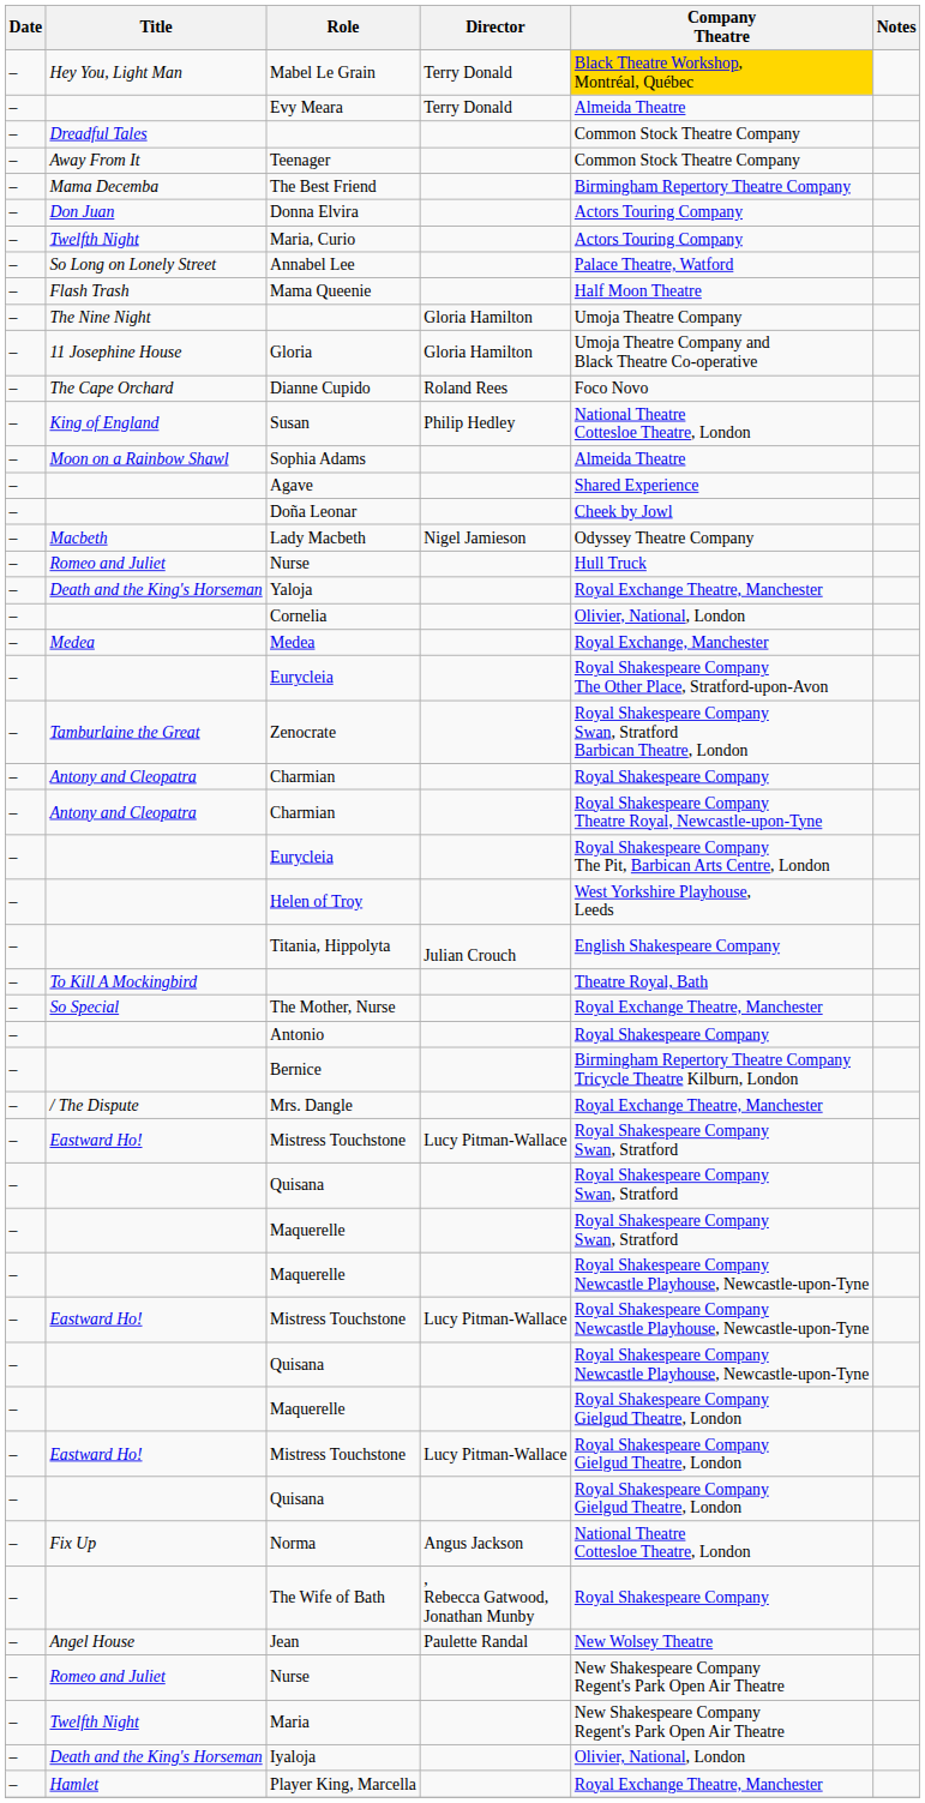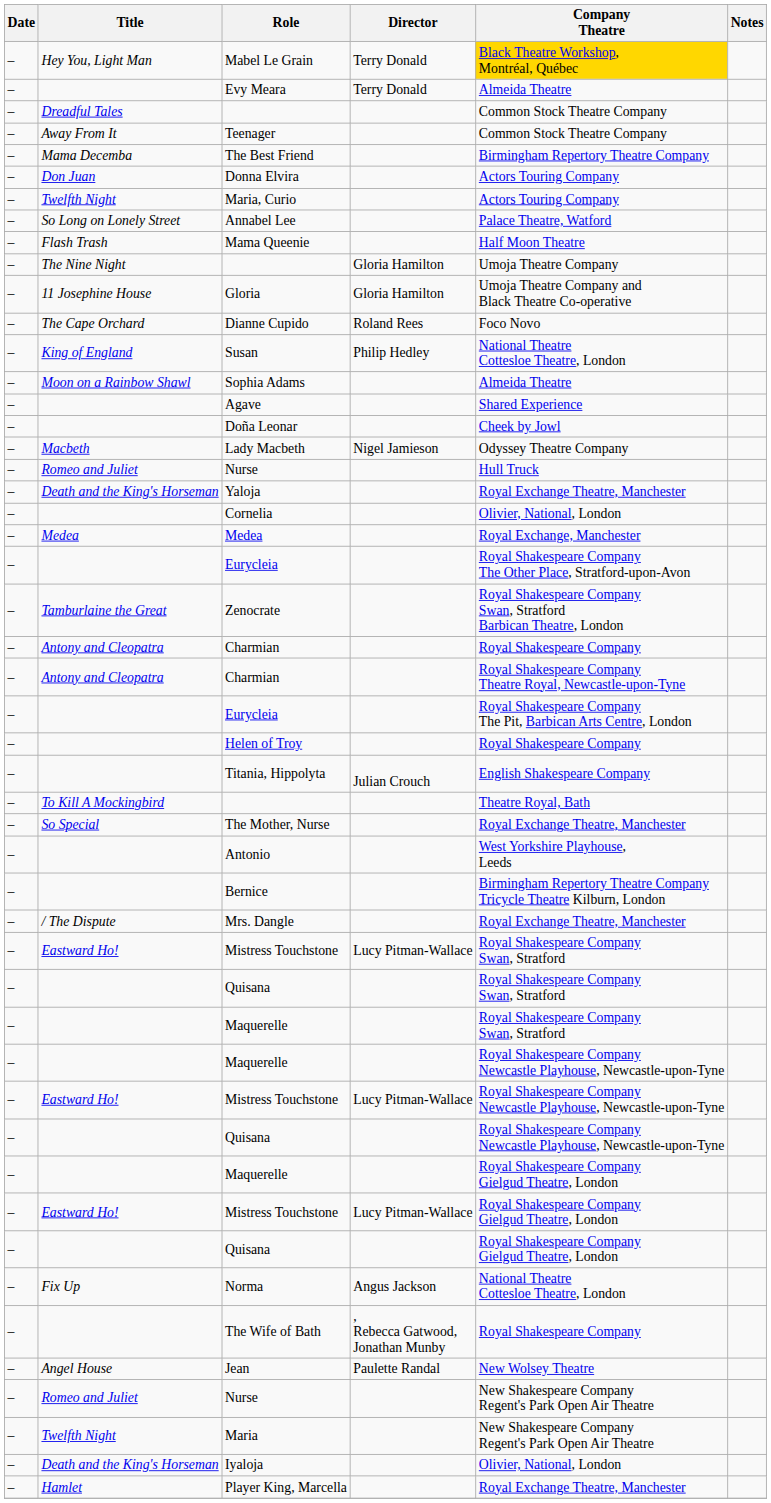Helen of Troy | Company Theatre: West Yorkshire Playhouse, Leeds -> Royal Shakespeare Company
Antonio | Company Theatre: Royal Shakespeare Company -> West Yorkshire Playhouse, Leeds
